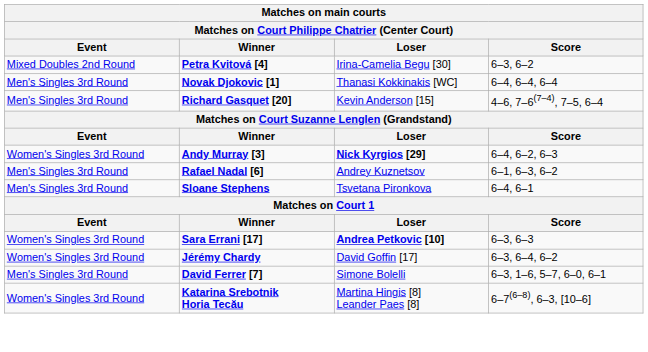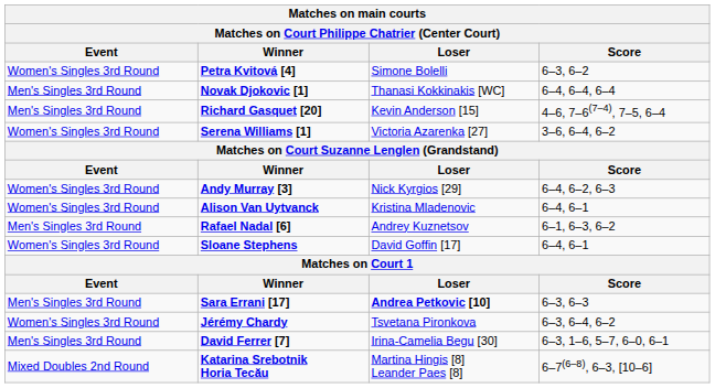Petra Kvitová [4] | Event: Mixed Doubles 2nd Round -> Women's Singles 3rd Round
Petra Kvitová [4] | Loser: Irina-Camelia Begu [30] -> Simone Bolelli
+ row: Women's Singles 3rd Round | Serena Williams [1] | Victoria Azarenka [27] | 3–6, 6–4, 6–2
Andy Murray [3] | Loser: bold -> normal
+ row: Women's Singles 3rd Round | Alison Van Uytvanck | Kristina Mladenovic | 6–4, 6–1
Sloane Stephens | Event: Men's Singles 3rd Round -> Women's Singles 3rd Round
Sloane Stephens | Loser: Tsvetana Pironkova -> David Goffin [17]
Sara Errani [17] | Event: Women's Singles 3rd Round -> Men's Singles 3rd Round
Jérémy Chardy | Loser: David Goffin [17] -> Tsvetana Pironkova
David Ferrer [7] | Loser: Simone Bolelli -> Irina-Camelia Begu [30]
Katarina Srebotnik Horia Tecău | Event: Women's Singles 3rd Round -> Mixed Doubles 2nd Round
